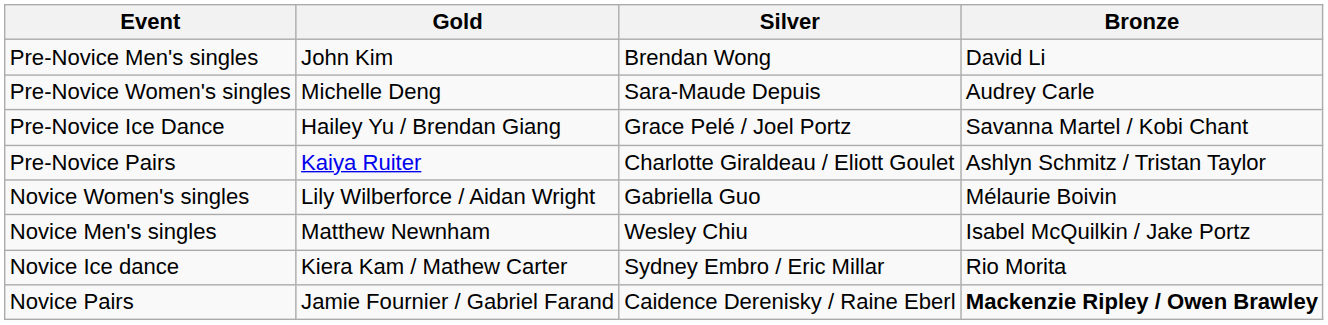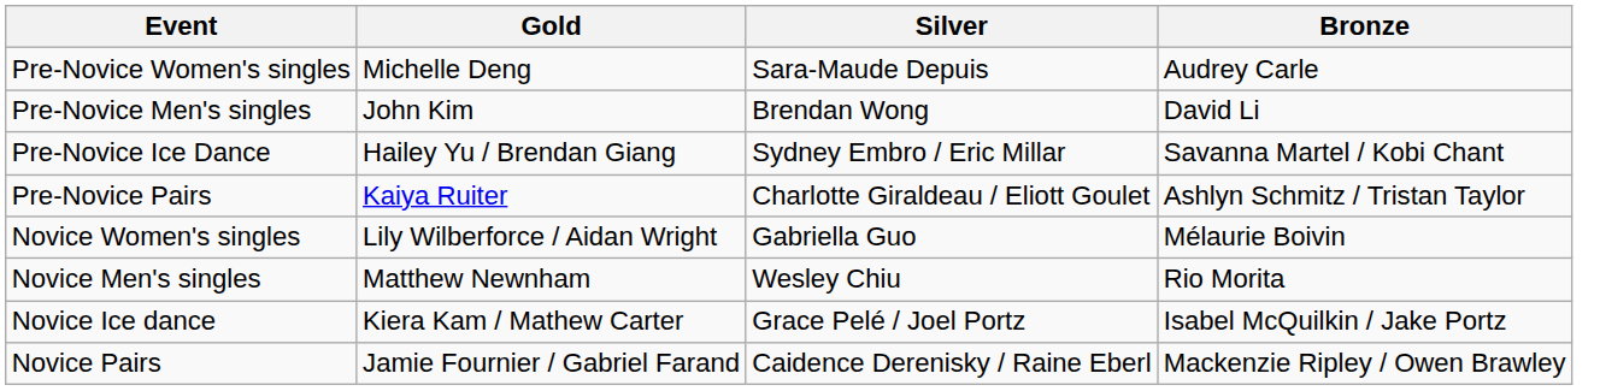rows swapped: Pre-Novice Women's singles <-> Pre-Novice Men's singles
Pre-Novice Ice Dance | Silver: Grace Pelé / Joel Portz -> Sydney Embro / Eric Millar
Novice Men's singles | Bronze: Isabel McQuilkin / Jake Portz -> Rio Morita
Novice Ice dance | Silver: Sydney Embro / Eric Millar -> Grace Pelé / Joel Portz
Novice Ice dance | Bronze: Rio Morita -> Isabel McQuilkin / Jake Portz
Novice Pairs | Bronze: bold -> normal
